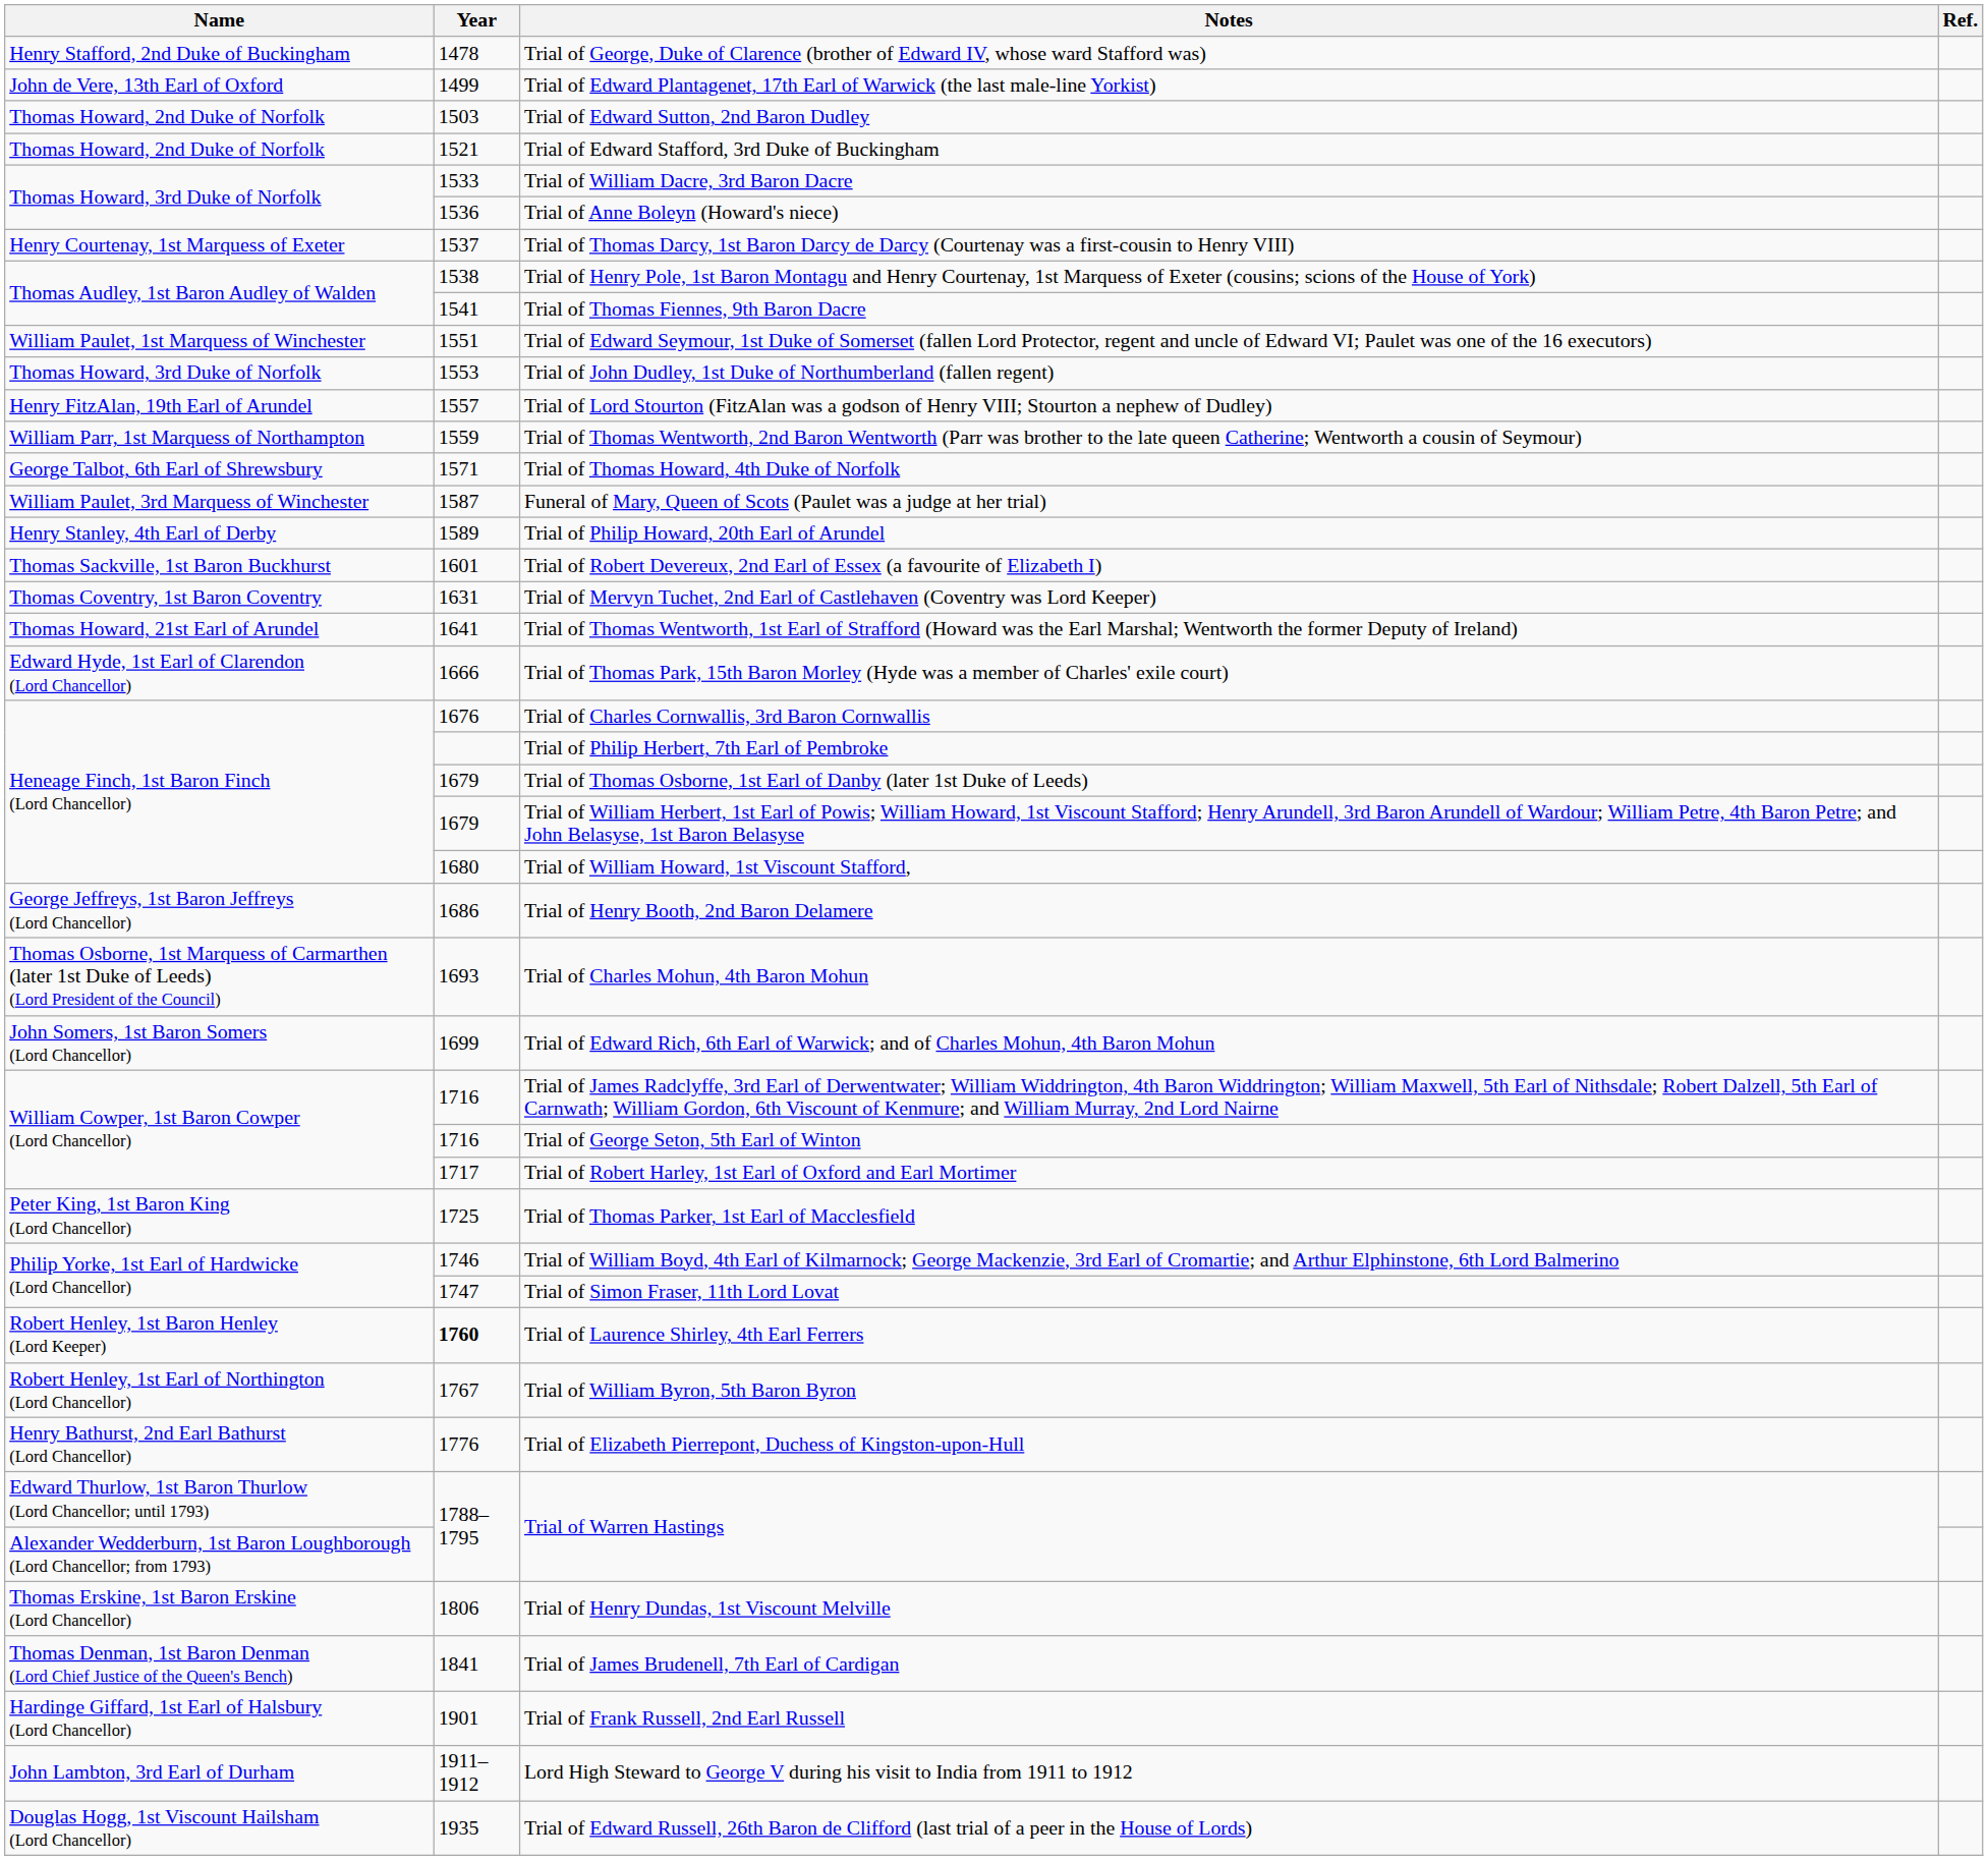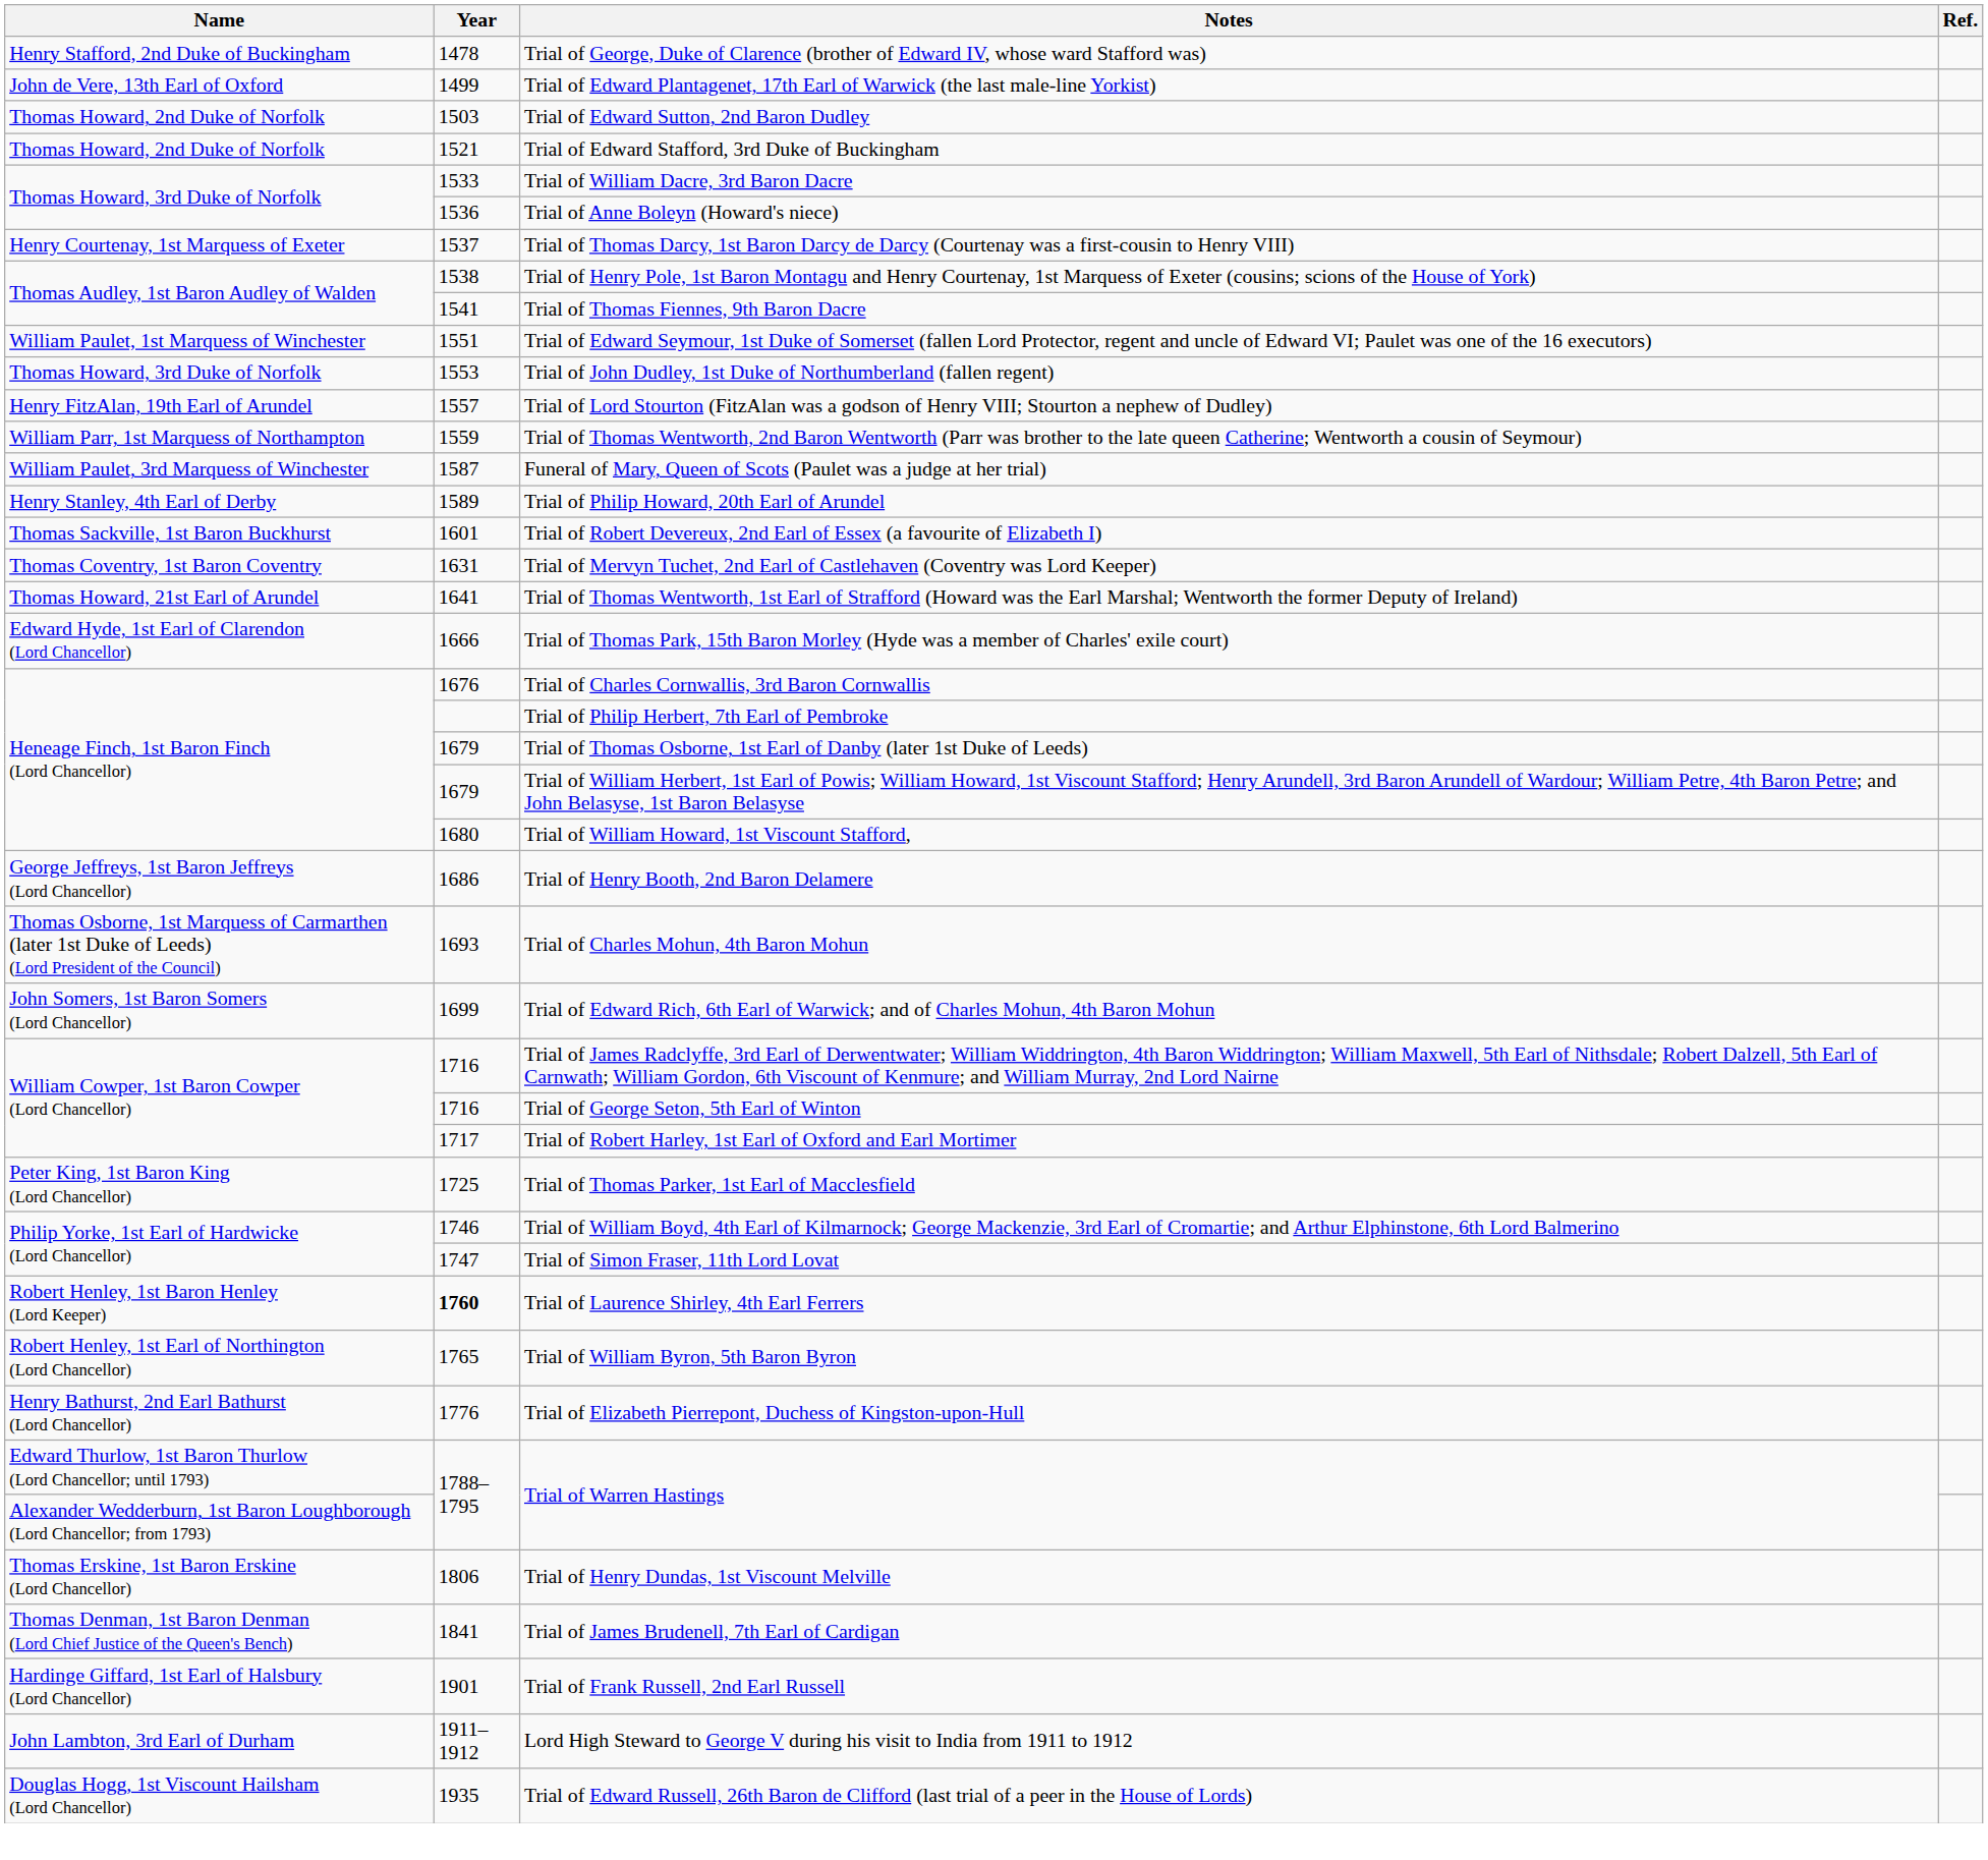- row: George Talbot, 6th Earl of Shrewsbury | 1571 | Trial of Thomas Howard, 4th Duke of Norfolk
Trial of William Byron, 5th Baron Byron | Year: 1767 -> 1765
